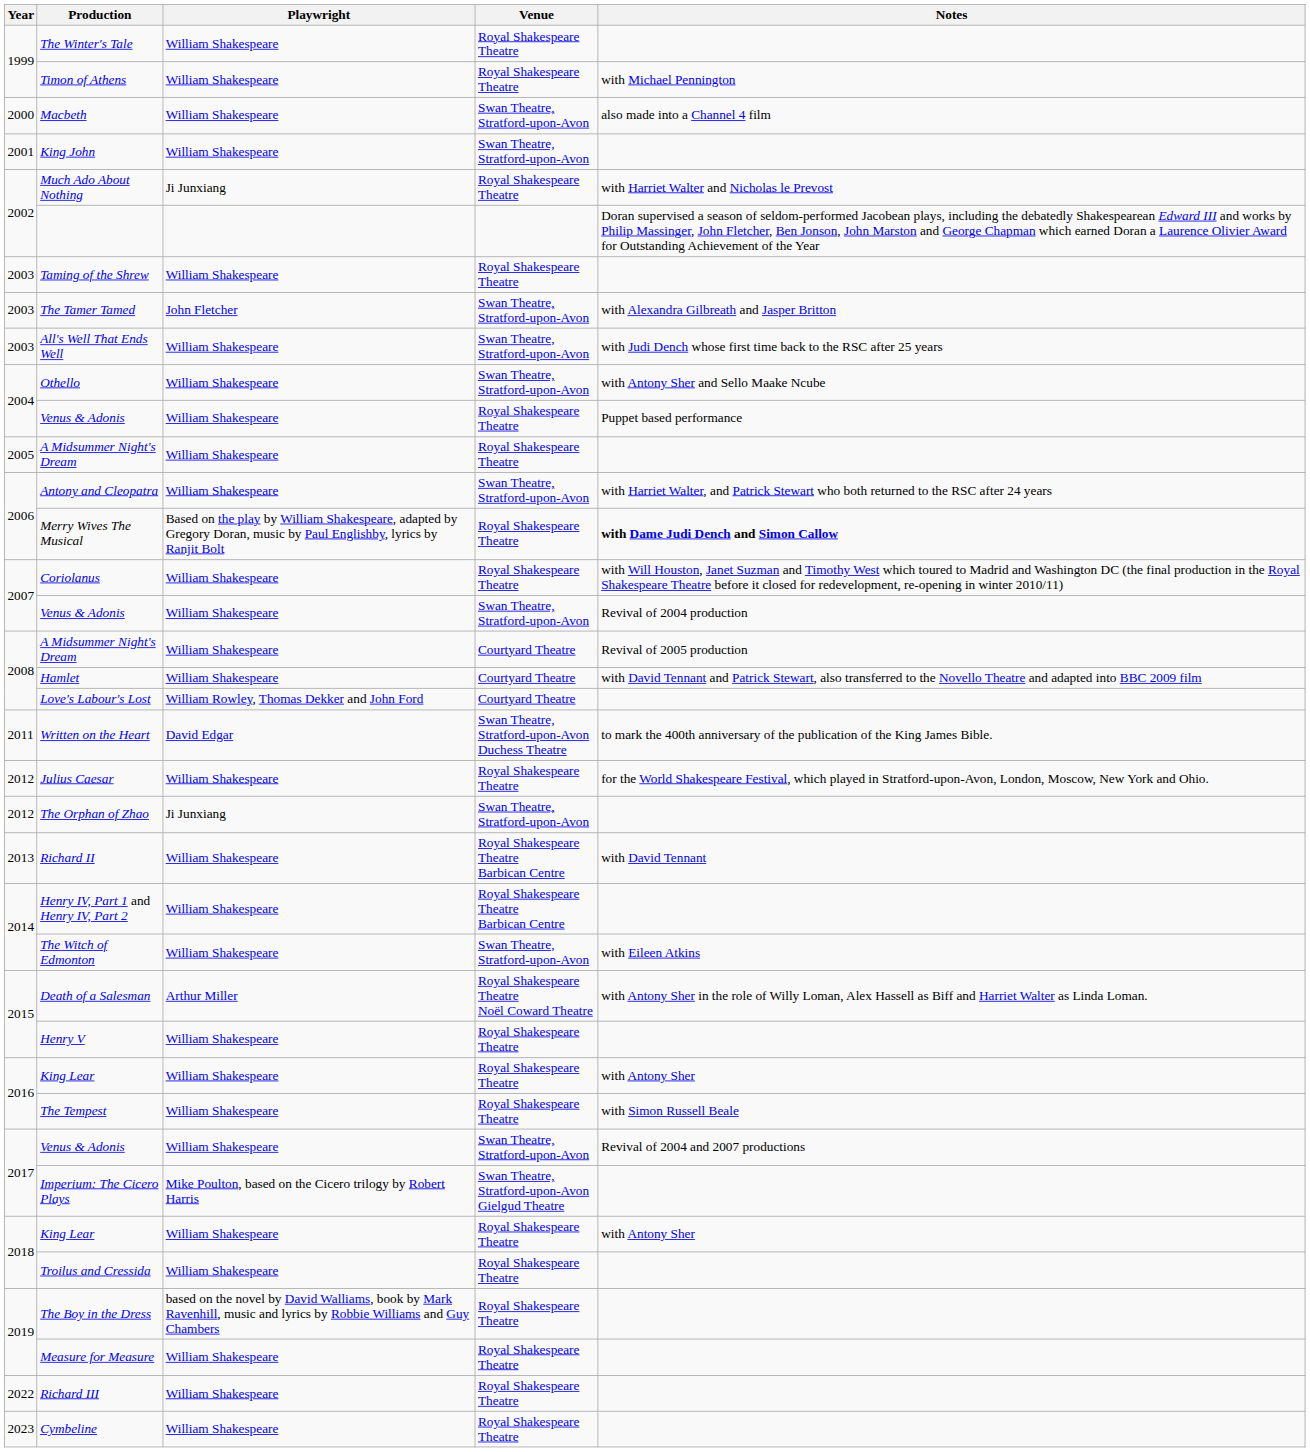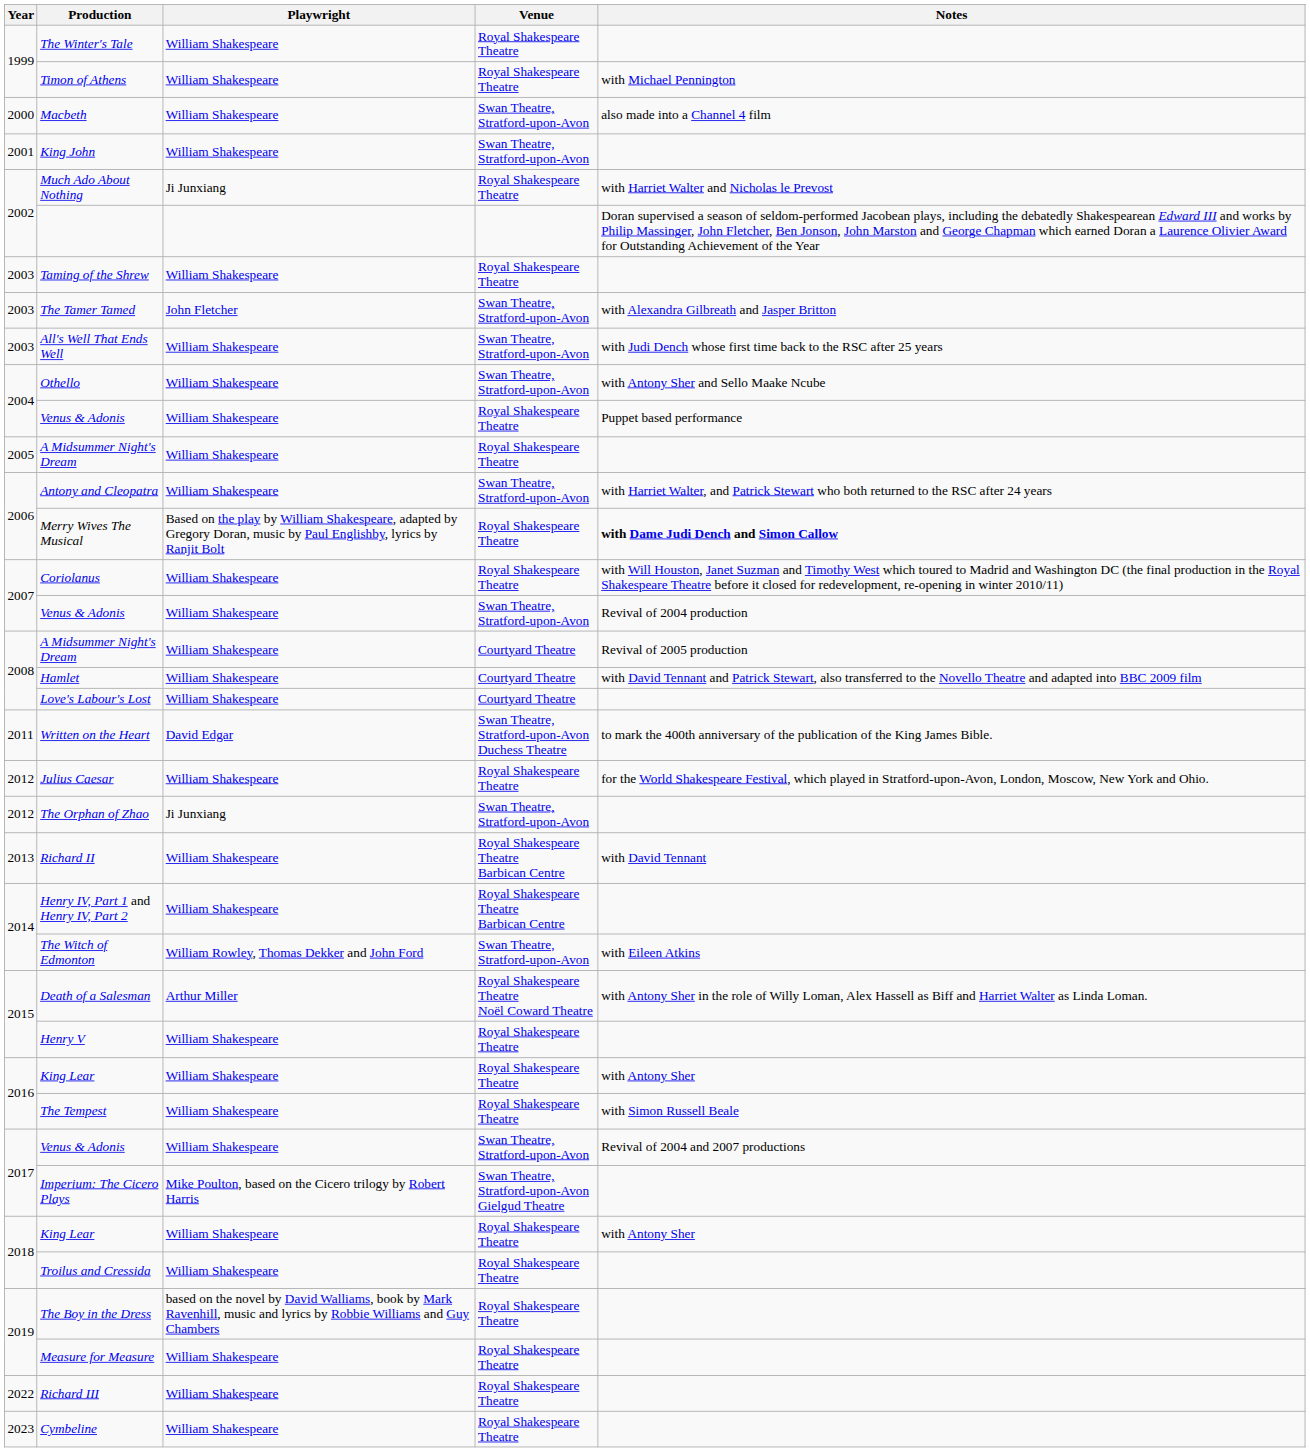Love's Labour's Lost | Playwright: William Rowley, Thomas Dekker and John Ford -> William Shakespeare
The Witch of Edmonton | Playwright: William Shakespeare -> William Rowley, Thomas Dekker and John Ford
